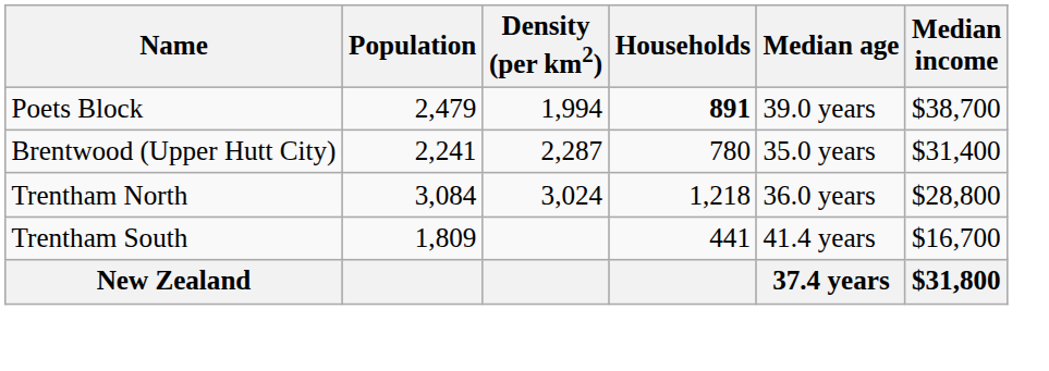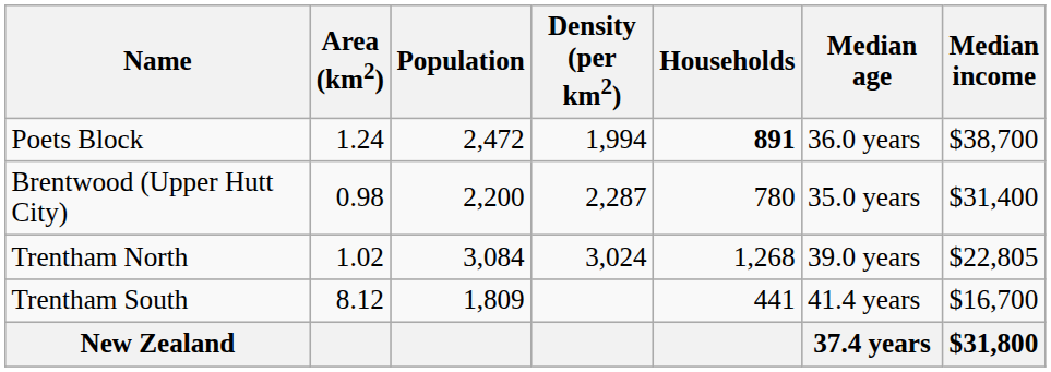+ column: Area (km2) | 1.24 | 0.98 | 1.02 | 8.12
Poets Block | Population: 2,479 -> 2,472
Poets Block | Median age: 39.0 years -> 36.0 years
Brentwood (Upper Hutt City) | Population: 2,241 -> 2,200
Trentham North | Households: 1,218 -> 1,268
Trentham North | Median age: 36.0 years -> 39.0 years
Trentham North | Median income: $28,800 -> $22,805
